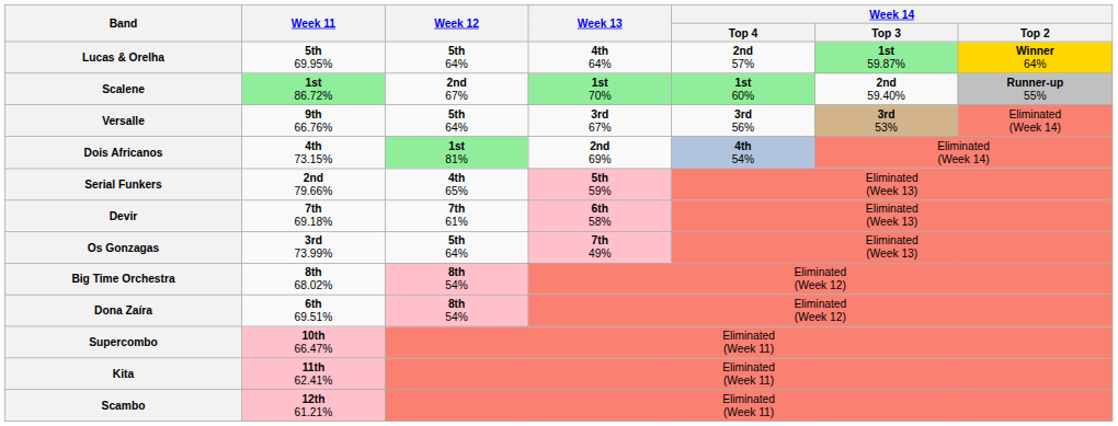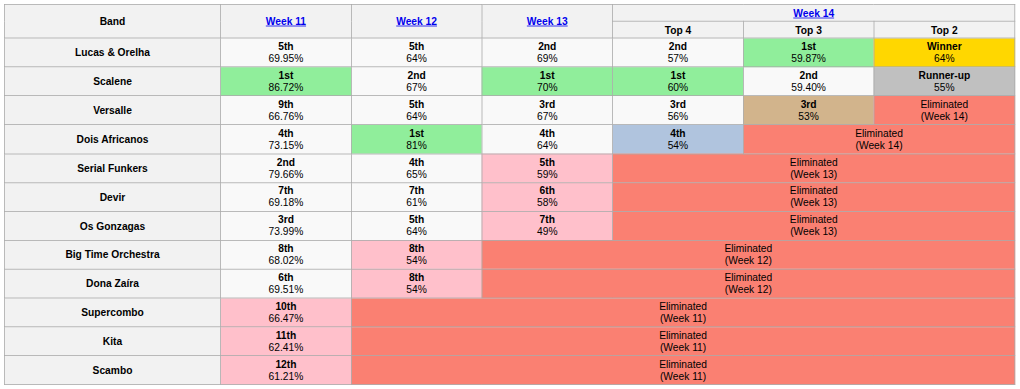Lucas & Orelha | Week 13: 4th 64% -> 2nd 69%
Dois Africanos | Week 13: 2nd 69% -> 4th 64%
